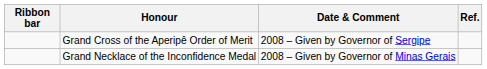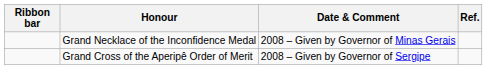rows swapped: Grand Cross of the Aperipê Order of Merit <-> Grand Necklace of the Inconfidence Medal
